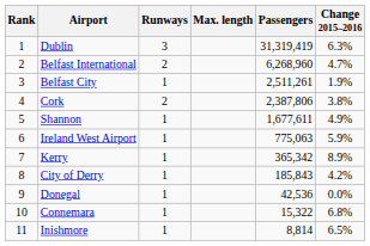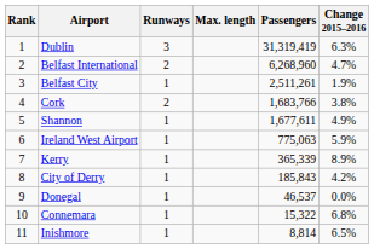Cork | Passengers: 2,387,806 -> 1,683,766
Kerry | Passengers: 365,342 -> 365,339
Donegal | Passengers: 42,536 -> 46,537
